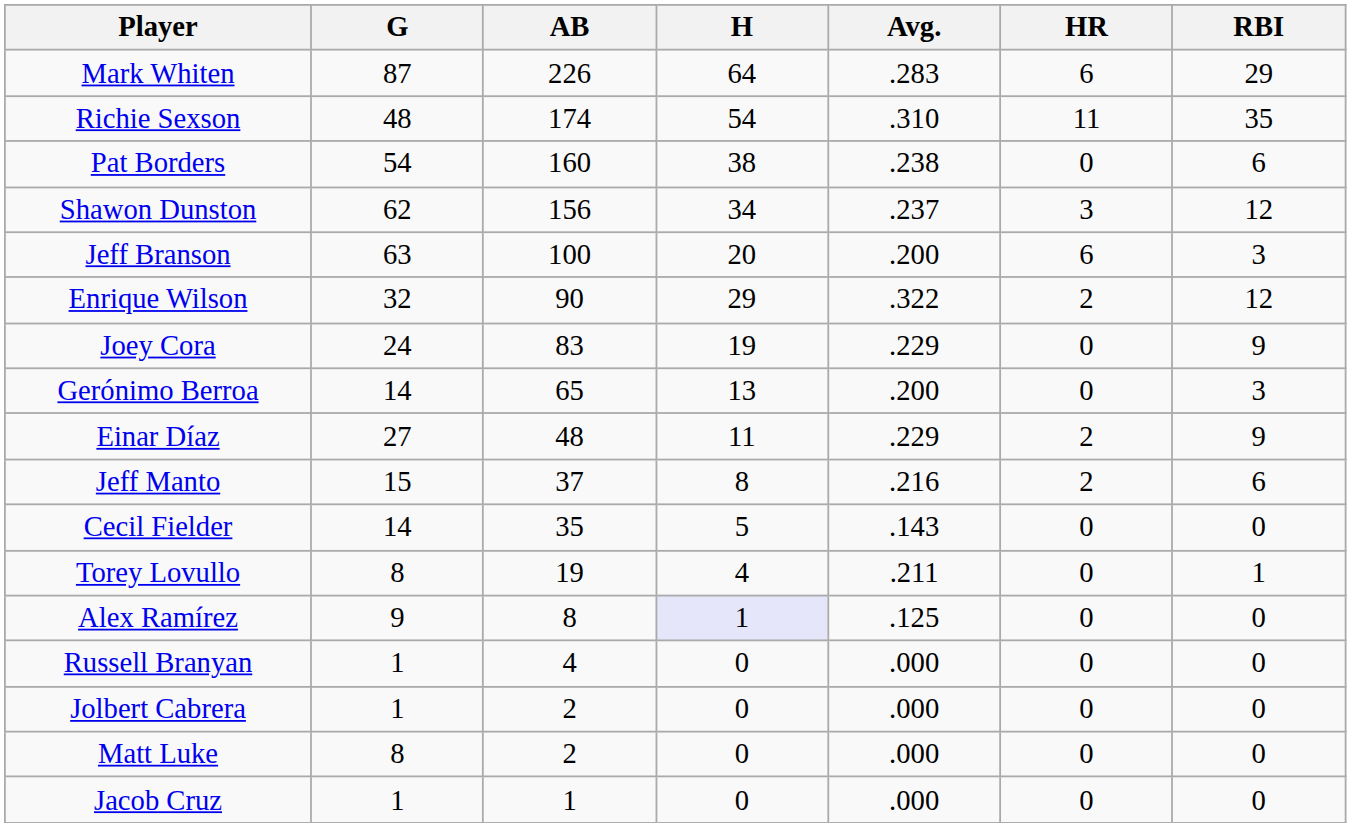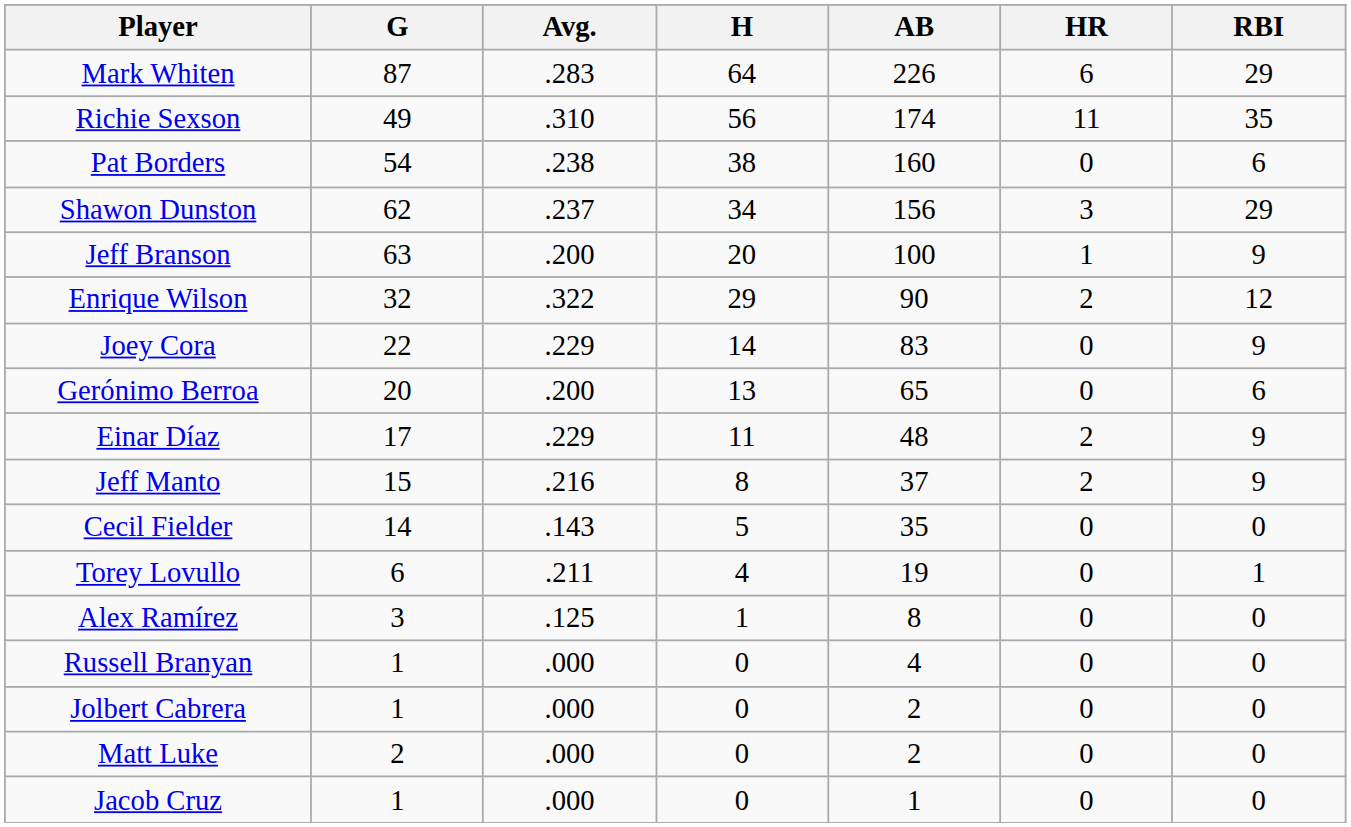columns swapped: AB <-> Avg.
Richie Sexson | G: 48 -> 49
Richie Sexson | H: 54 -> 56
Shawon Dunston | RBI: 12 -> 29
Jeff Branson | HR: 6 -> 1
Jeff Branson | RBI: 3 -> 9
Joey Cora | G: 24 -> 22
Joey Cora | H: 19 -> 14
Gerónimo Berroa | G: 14 -> 20
Gerónimo Berroa | RBI: 3 -> 6
Einar Díaz | G: 27 -> 17
Jeff Manto | RBI: 6 -> 9
Torey Lovullo | G: 8 -> 6
Alex Ramírez | G: 9 -> 3
Alex Ramírez | H: lavender background -> no background
Matt Luke | G: 8 -> 2
